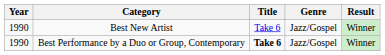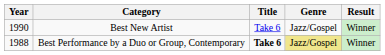Best Performance by a Duo or Group, Contemporary | Year: 1990 -> 1988
Best Performance by a Duo or Group, Contemporary | Genre: no background -> khaki background
